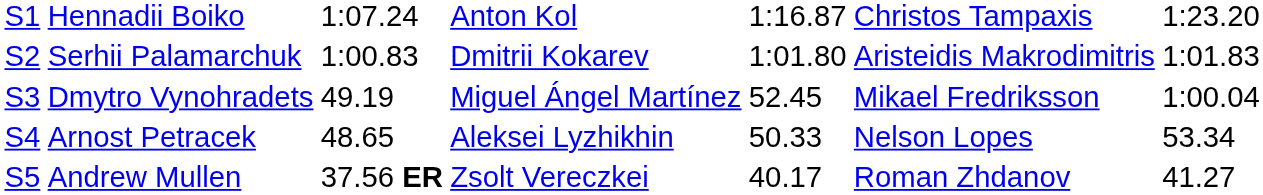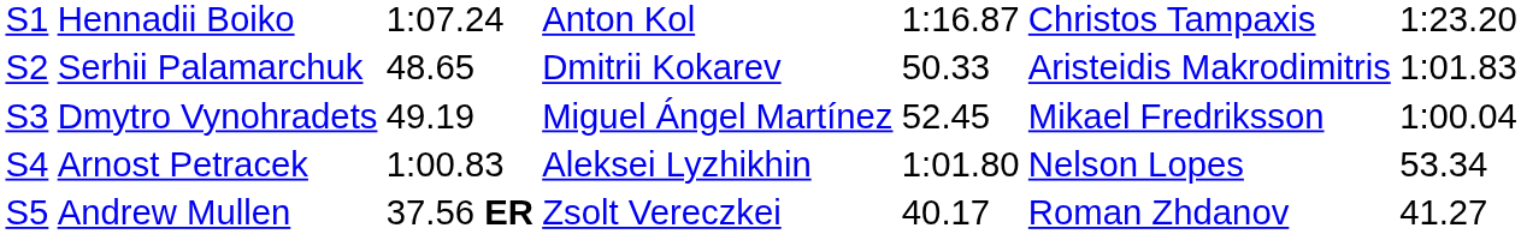Serhii Palamarchuk | column 3: 1:00.83 -> 48.65
Serhii Palamarchuk | column 5: 1:01.80 -> 50.33
Arnost Petracek | column 3: 48.65 -> 1:00.83
Arnost Petracek | column 5: 50.33 -> 1:01.80
